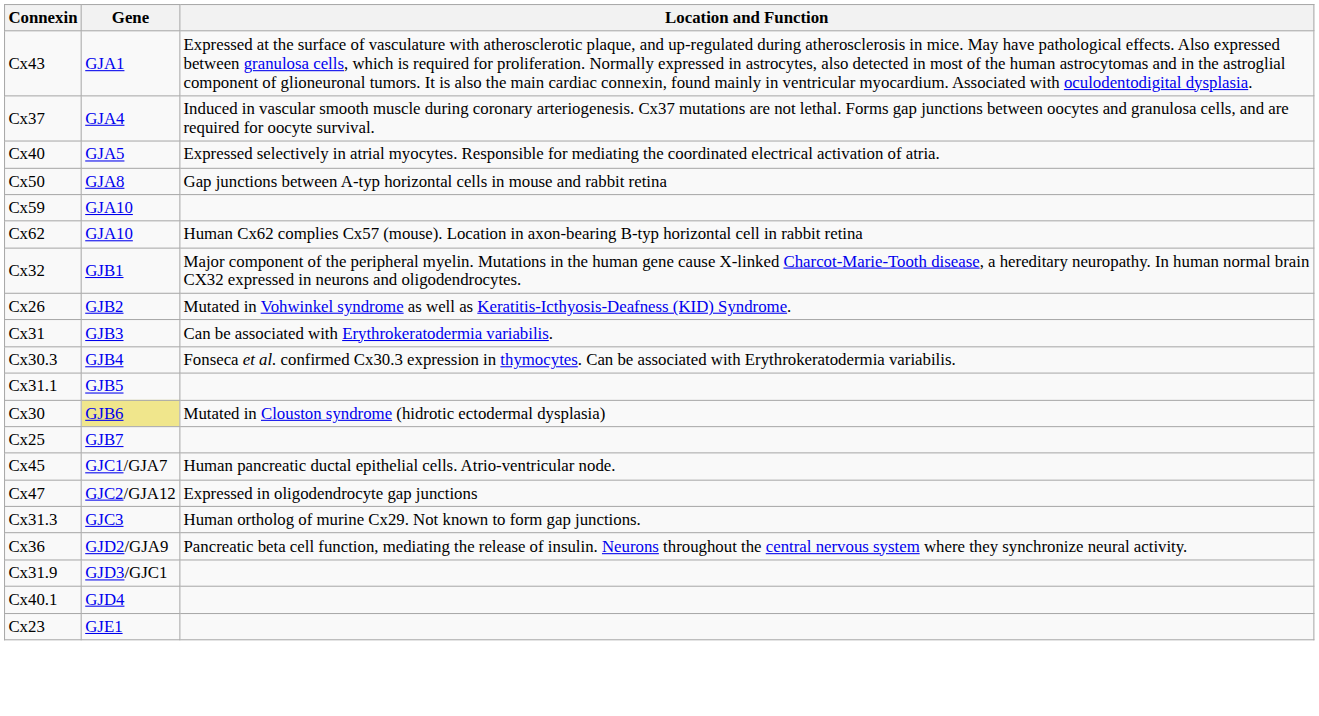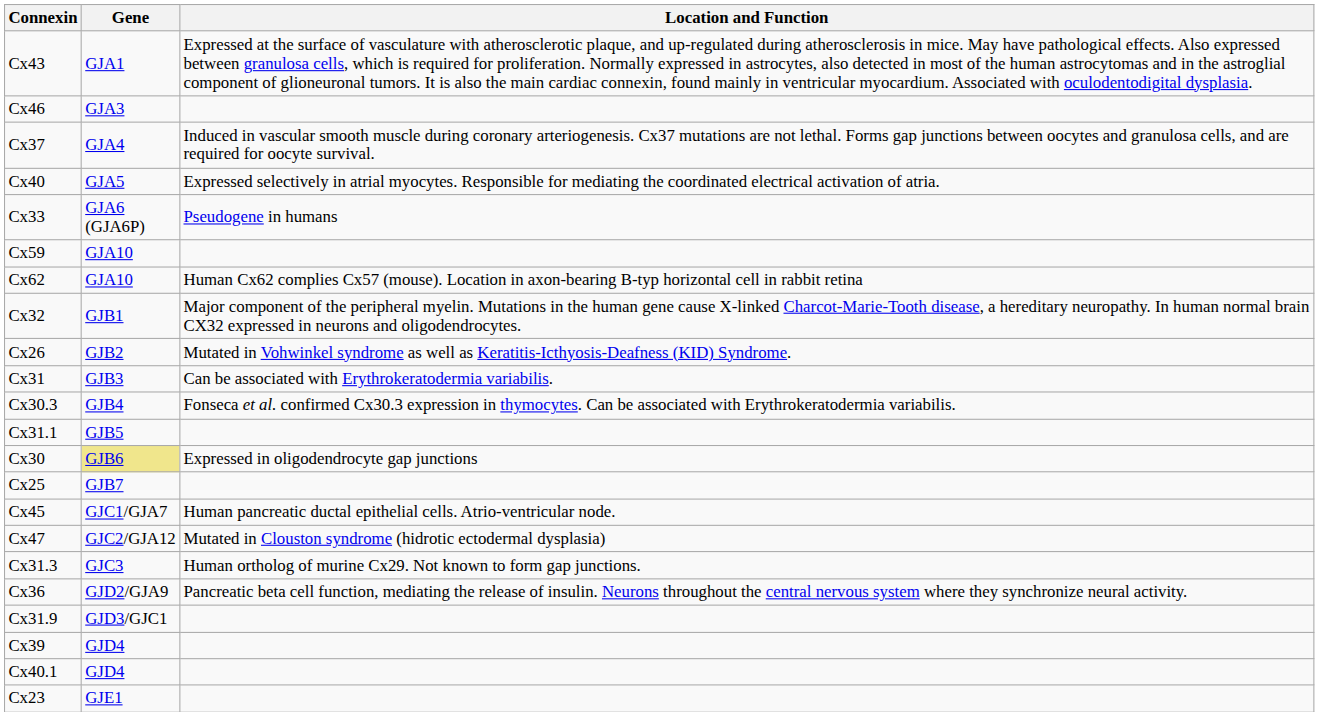+ row: Cx46 | GJA3
+ row: Cx33 | GJA6 (GJA6P) | Pseudogene in humans
- row: Cx50 | GJA8 | Gap junctions between A-typ horizontal cells in mouse and rabbit retina
Cx30 | Location and Function: Mutated in Clouston syndrome (hidrotic ectodermal dysplasia) -> Expressed in oligodendrocyte gap junctions
Cx47 | Location and Function: Expressed in oligodendrocyte gap junctions -> Mutated in Clouston syndrome (hidrotic ectodermal dysplasia)
+ row: Cx39 | GJD4
